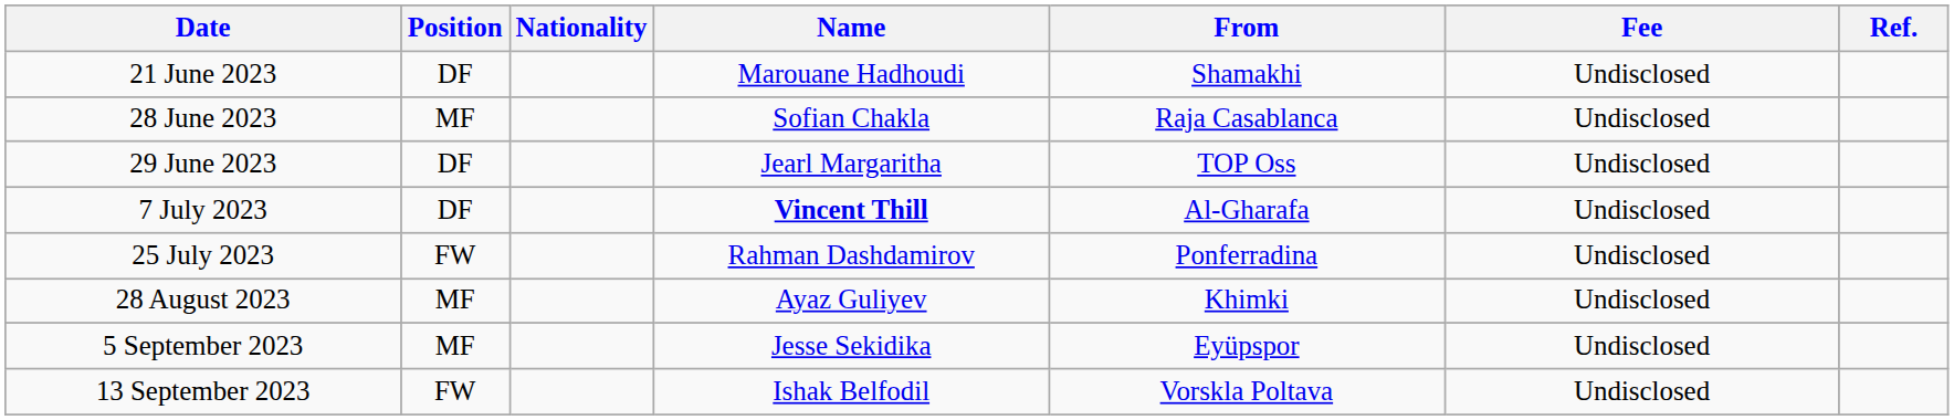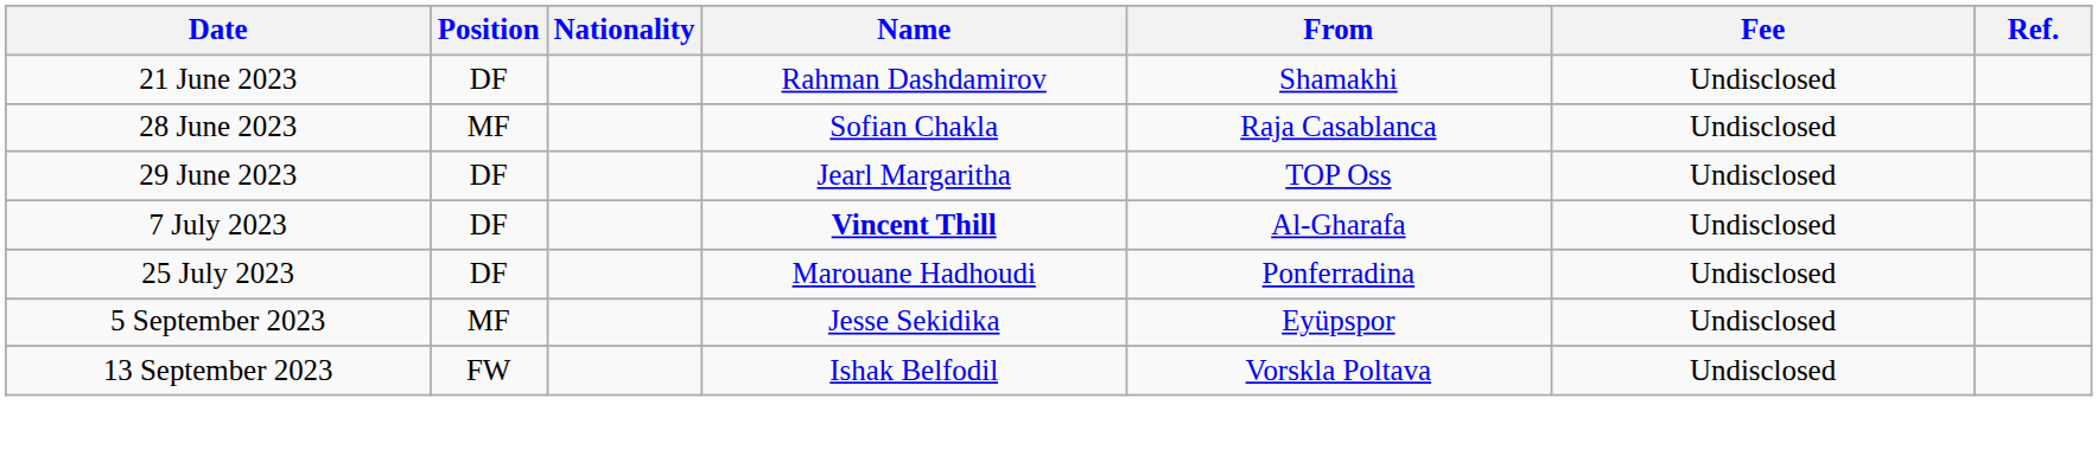21 June 2023 | Name: Marouane Hadhoudi -> Rahman Dashdamirov
25 July 2023 | Position: FW -> DF
25 July 2023 | Name: Rahman Dashdamirov -> Marouane Hadhoudi
- row: 28 August 2023 | MF | Ayaz Guliyev | Khimki | Undisclosed
